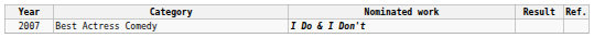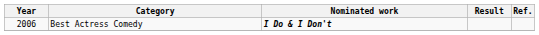Best Actress Comedy | Year: 2007 -> 2006
